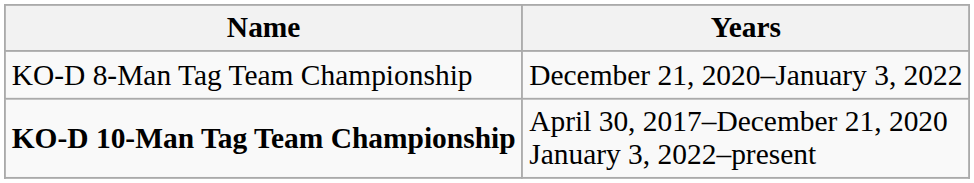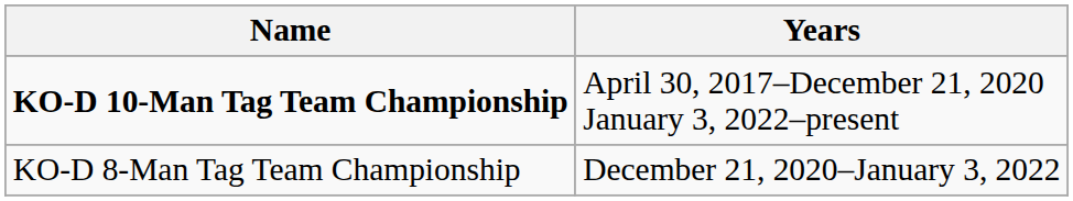rows swapped: KO-D 10-Man Tag Team Championship <-> KO-D 8-Man Tag Team Championship
